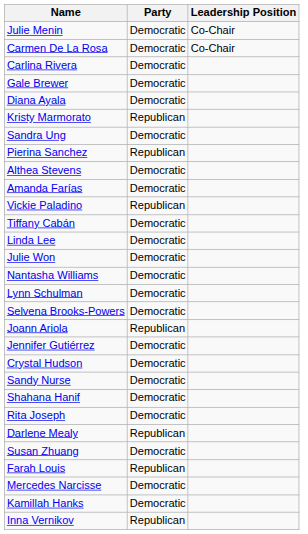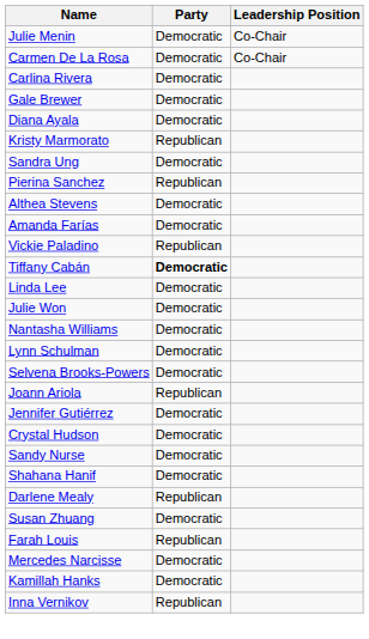Tiffany Cabán | Party: normal -> bold
- row: Rita Joseph | Democratic
